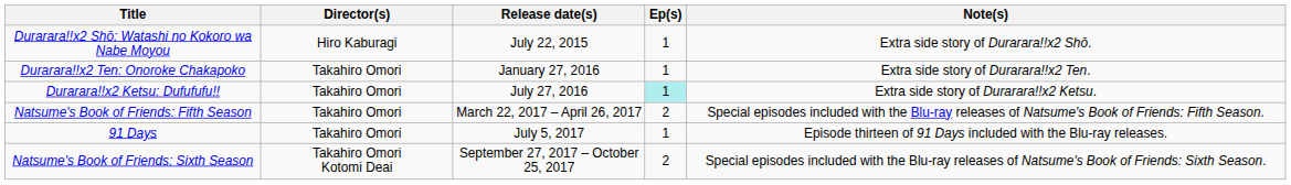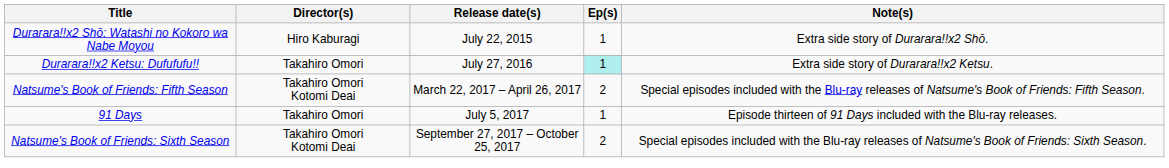- row: Durarara!!x2 Ten: Onoroke Chakapoko | Takahiro Omori | January 27, 2016 | 1 | Extra side story of Durarara!!x2 Ten.
Natsume's Book of Friends: Fifth Season | Director(s): Takahiro Omori -> Takahiro Omori Kotomi Deai
